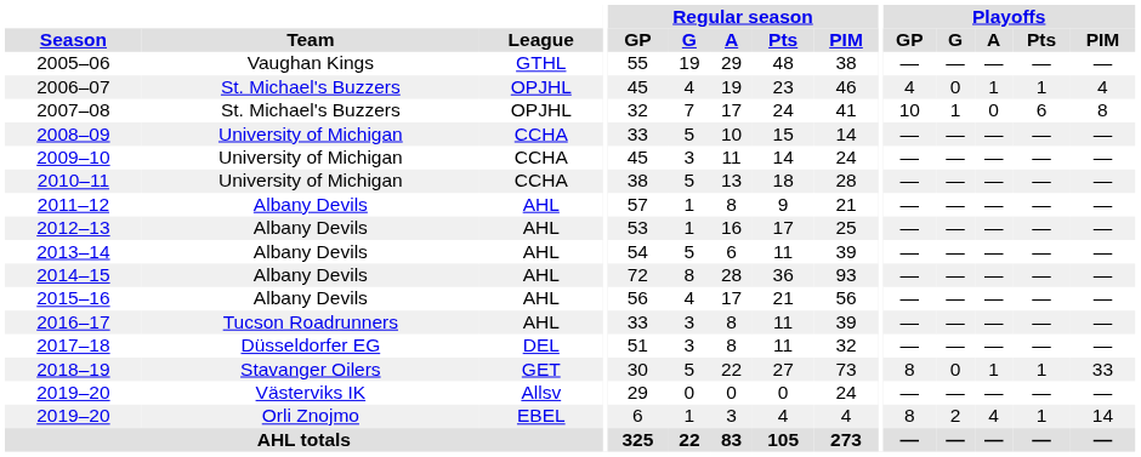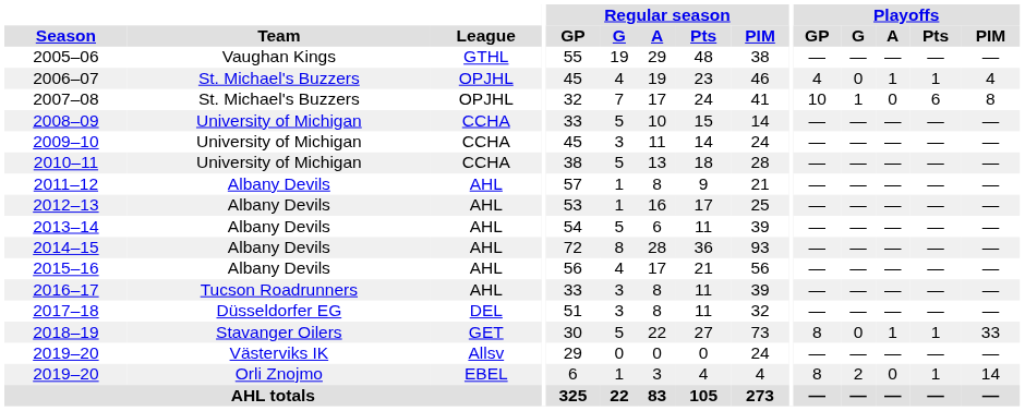2019–20 / Orli Znojmo | Playoffs / A: 4 -> 0
